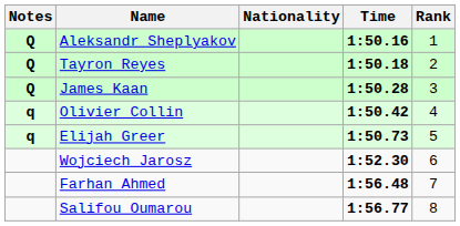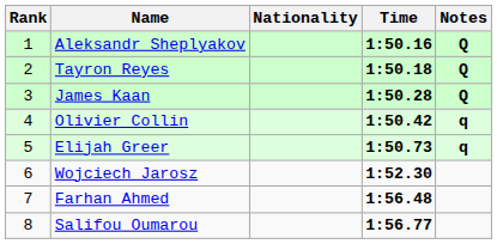columns swapped: Rank <-> Notes
